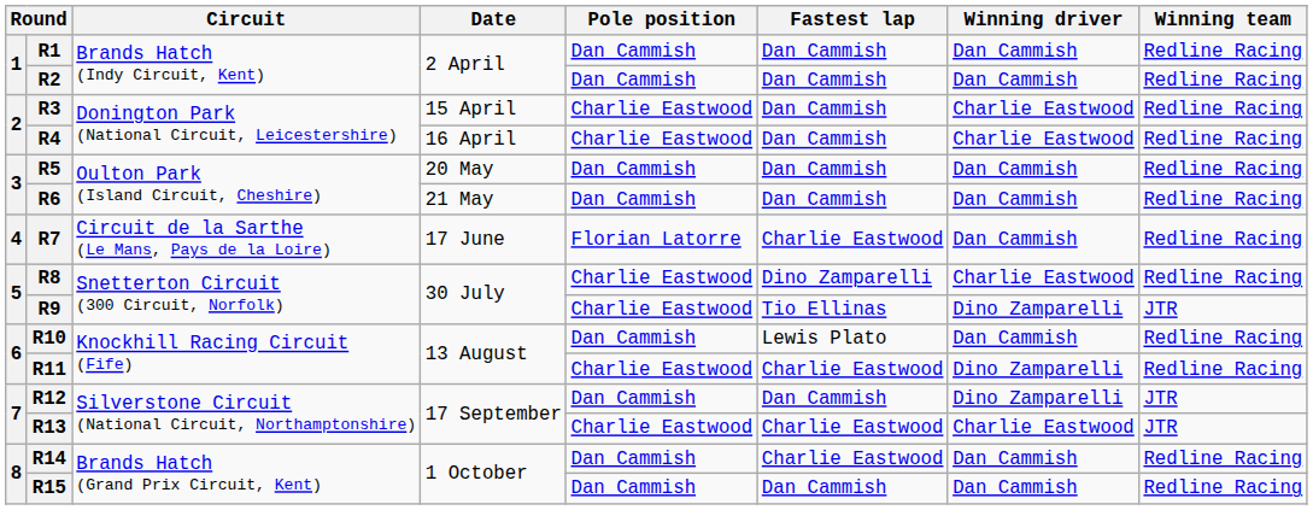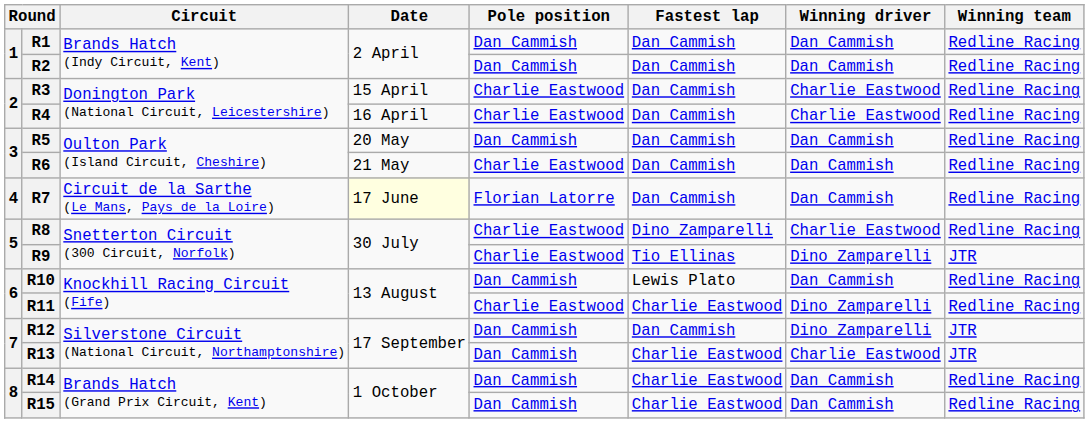R6 | Pole position: Dan Cammish -> Charlie Eastwood
R7 | Date: no background -> lightyellow background
R7 | Fastest lap: Charlie Eastwood -> Dan Cammish
R13 | Pole position: Charlie Eastwood -> Dan Cammish
R15 | Fastest lap: Dan Cammish -> Charlie Eastwood
